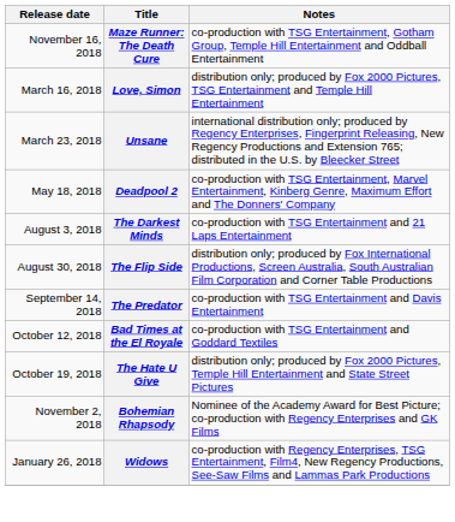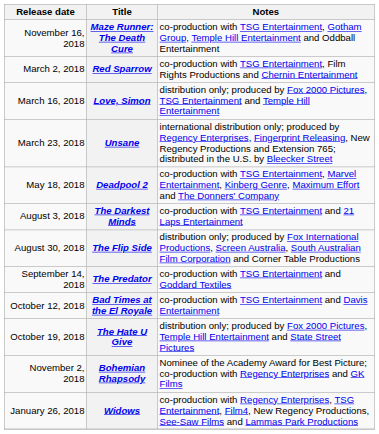+ row: March 2, 2018 | Red Sparrow | co-production with TSG Entertainment, Film Rights Productions and Chernin Entertainment
The Predator | Notes: co-production with TSG Entertainment and Davis Entertainment -> co-production with TSG Entertainment and Goddard Textiles
Bad Times at the El Royale | Notes: co-production with TSG Entertainment and Goddard Textiles -> co-production with TSG Entertainment and Davis Entertainment
